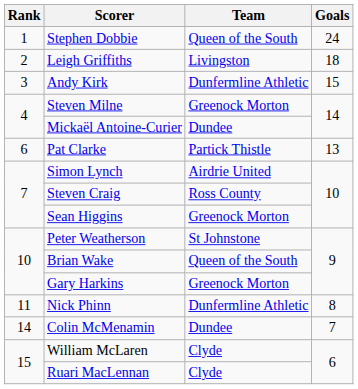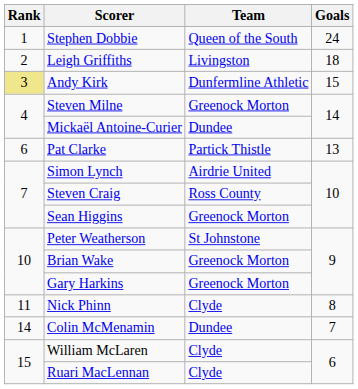Andy Kirk | Rank: no background -> khaki background
Brian Wake | Team: Queen of the South -> Greenock Morton
Nick Phinn | Team: Dunfermline Athletic -> Clyde
